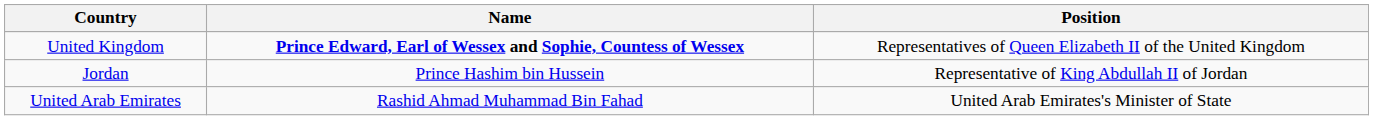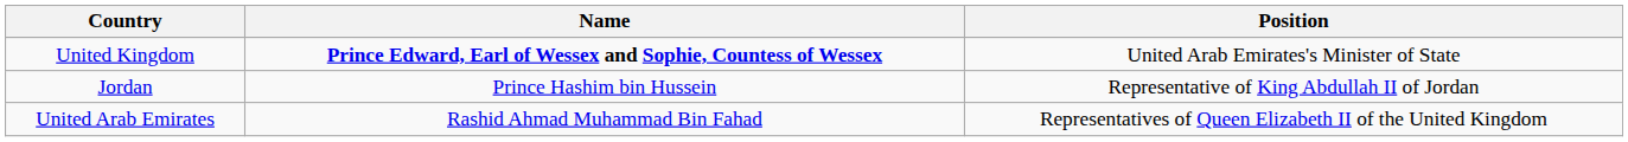United Kingdom | Position: Representatives of Queen Elizabeth II of the United Kingdom -> United Arab Emirates's Minister of State
United Arab Emirates | Position: United Arab Emirates's Minister of State -> Representatives of Queen Elizabeth II of the United Kingdom
